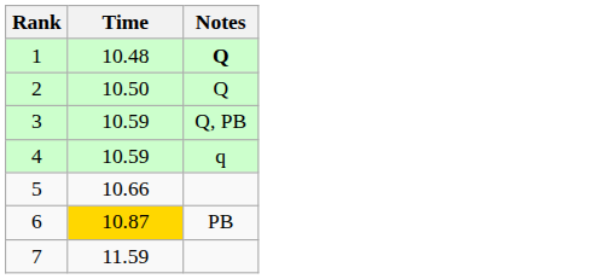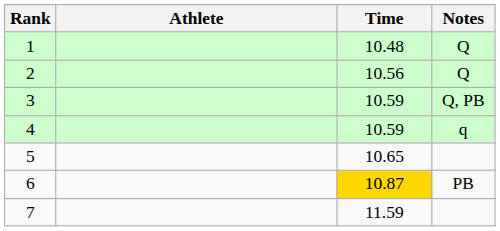+ column: Athlete
1 | Notes: bold -> normal
2 | Time: 10.50 -> 10.56
5 | Time: 10.66 -> 10.65
